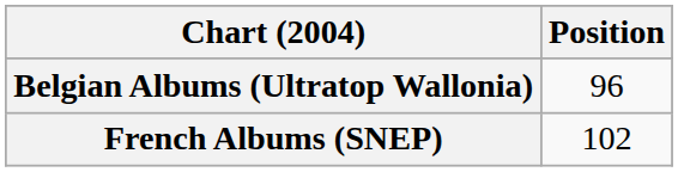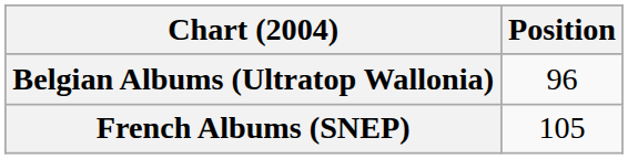French Albums (SNEP) | Position: 102 -> 105
